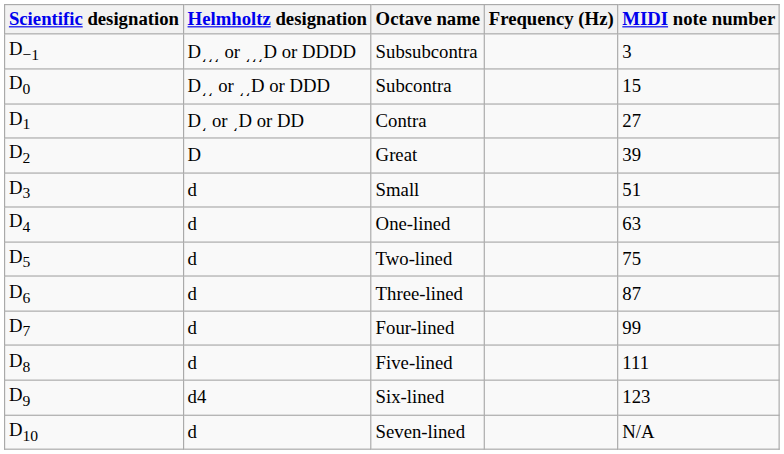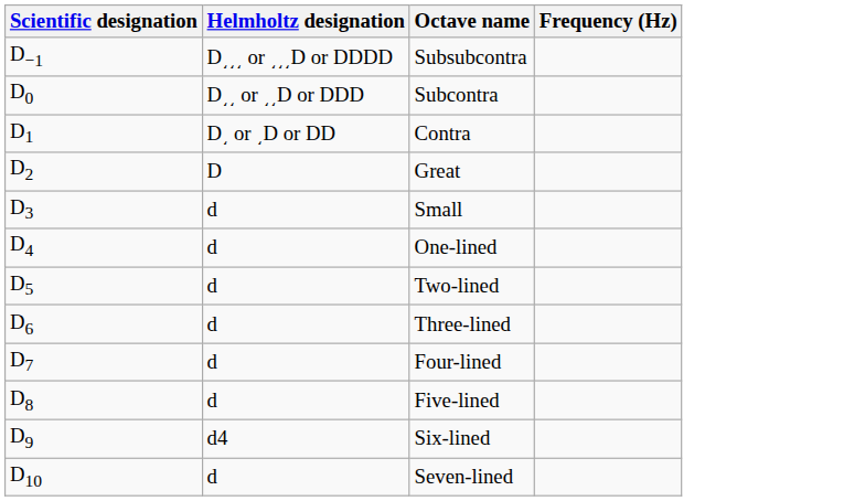- column: MIDI note number | 3 | 15 | 27 | 39 | 51 | 63 | 75 | 87 | 99 | 111 | 123 | N/A
